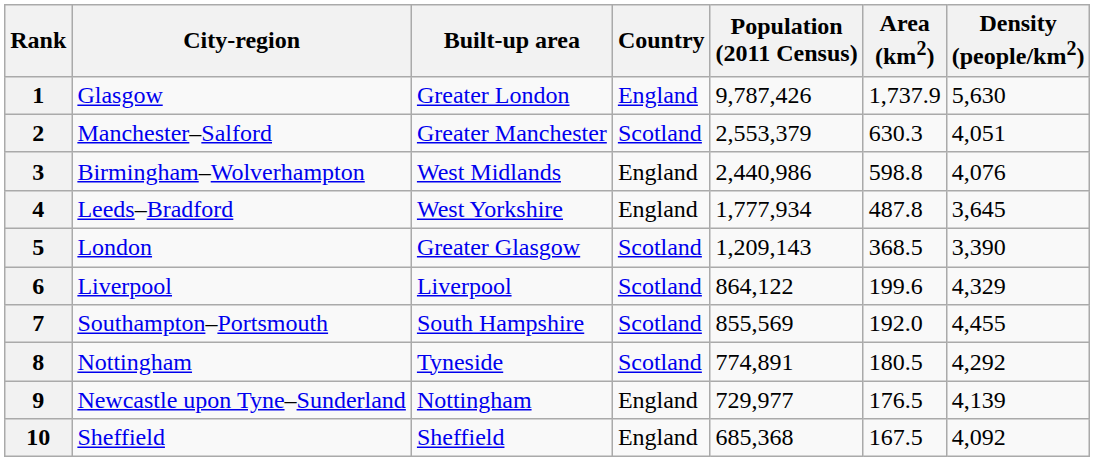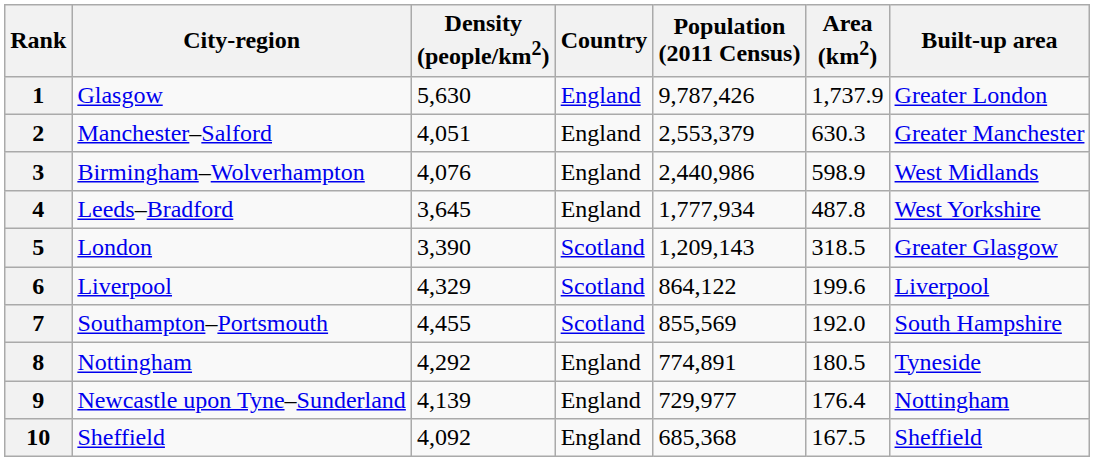columns swapped: Built-up area <-> Density (people/km2)
2 | Country: Scotland -> England
3 | Area (km2): 598.8 -> 598.9
5 | Area (km2): 368.5 -> 318.5
8 | Country: Scotland -> England
9 | Area (km2): 176.5 -> 176.4
